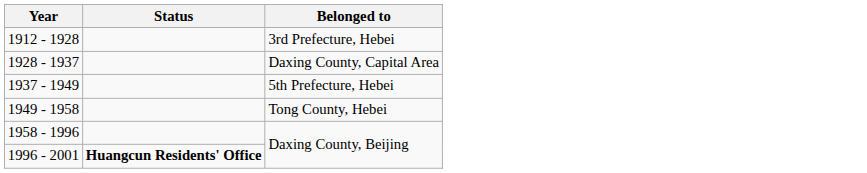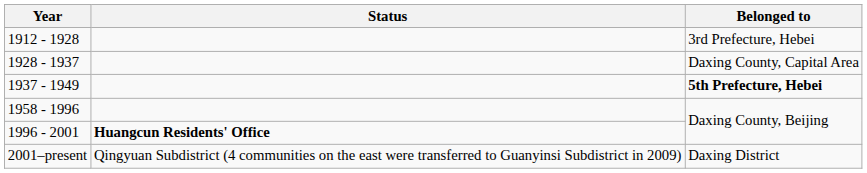1937 - 1949 | Belonged to: normal -> bold
- row: 1949 - 1958 | Tong County, Hebei
+ row: 2001–present | Qingyuan Subdistrict (4 communities on the east were transferred to Guanyinsi Subdistrict in 2009) | Daxing District
